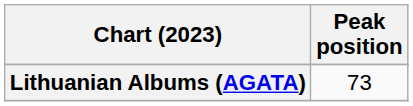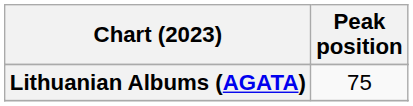Lithuanian Albums (AGATA) | Peak position: 73 -> 75
